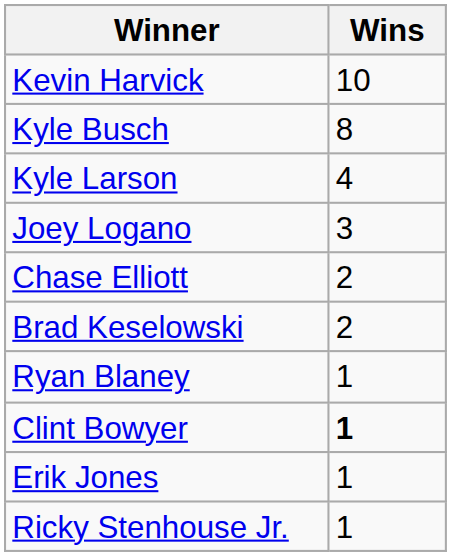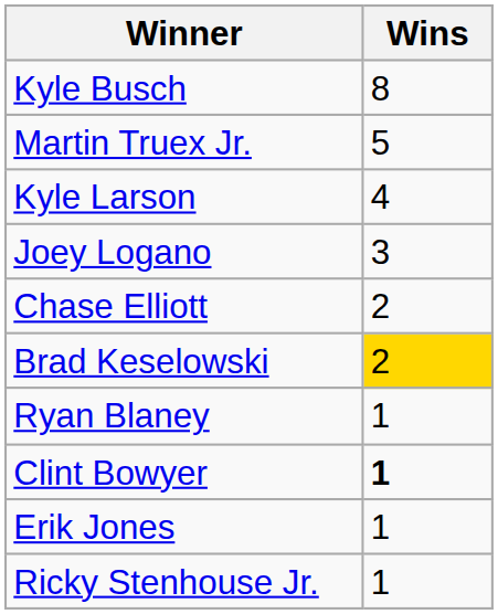- row: Kevin Harvick | 10
+ row: Martin Truex Jr. | 5
Brad Keselowski | Wins: no background -> gold background
